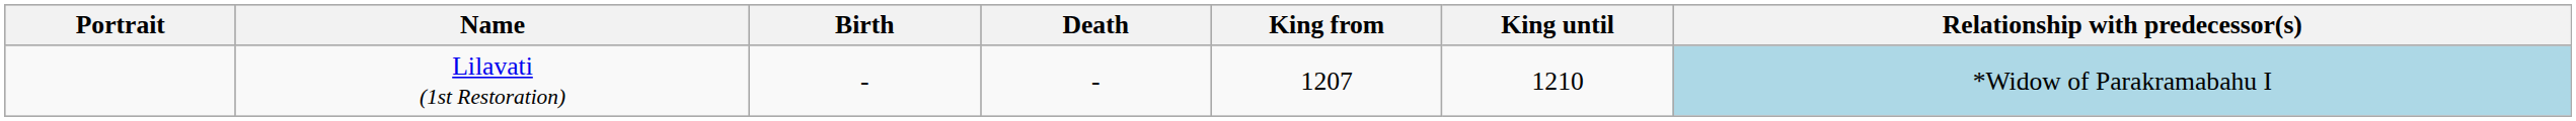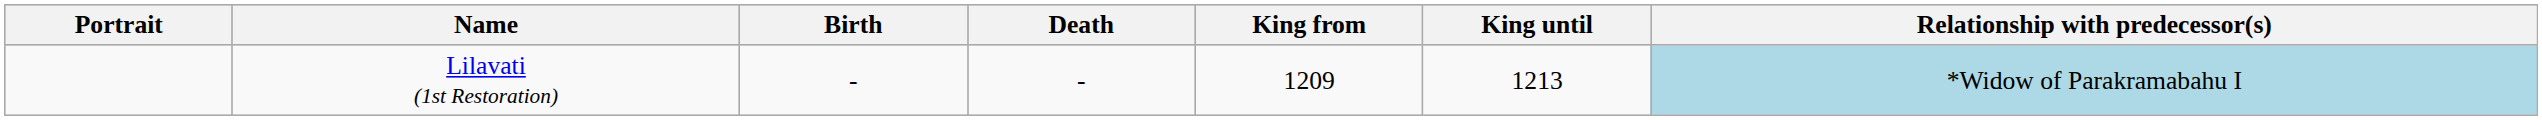Lilavati (1st Restoration) | King from: 1207 -> 1209
Lilavati (1st Restoration) | King until: 1210 -> 1213
